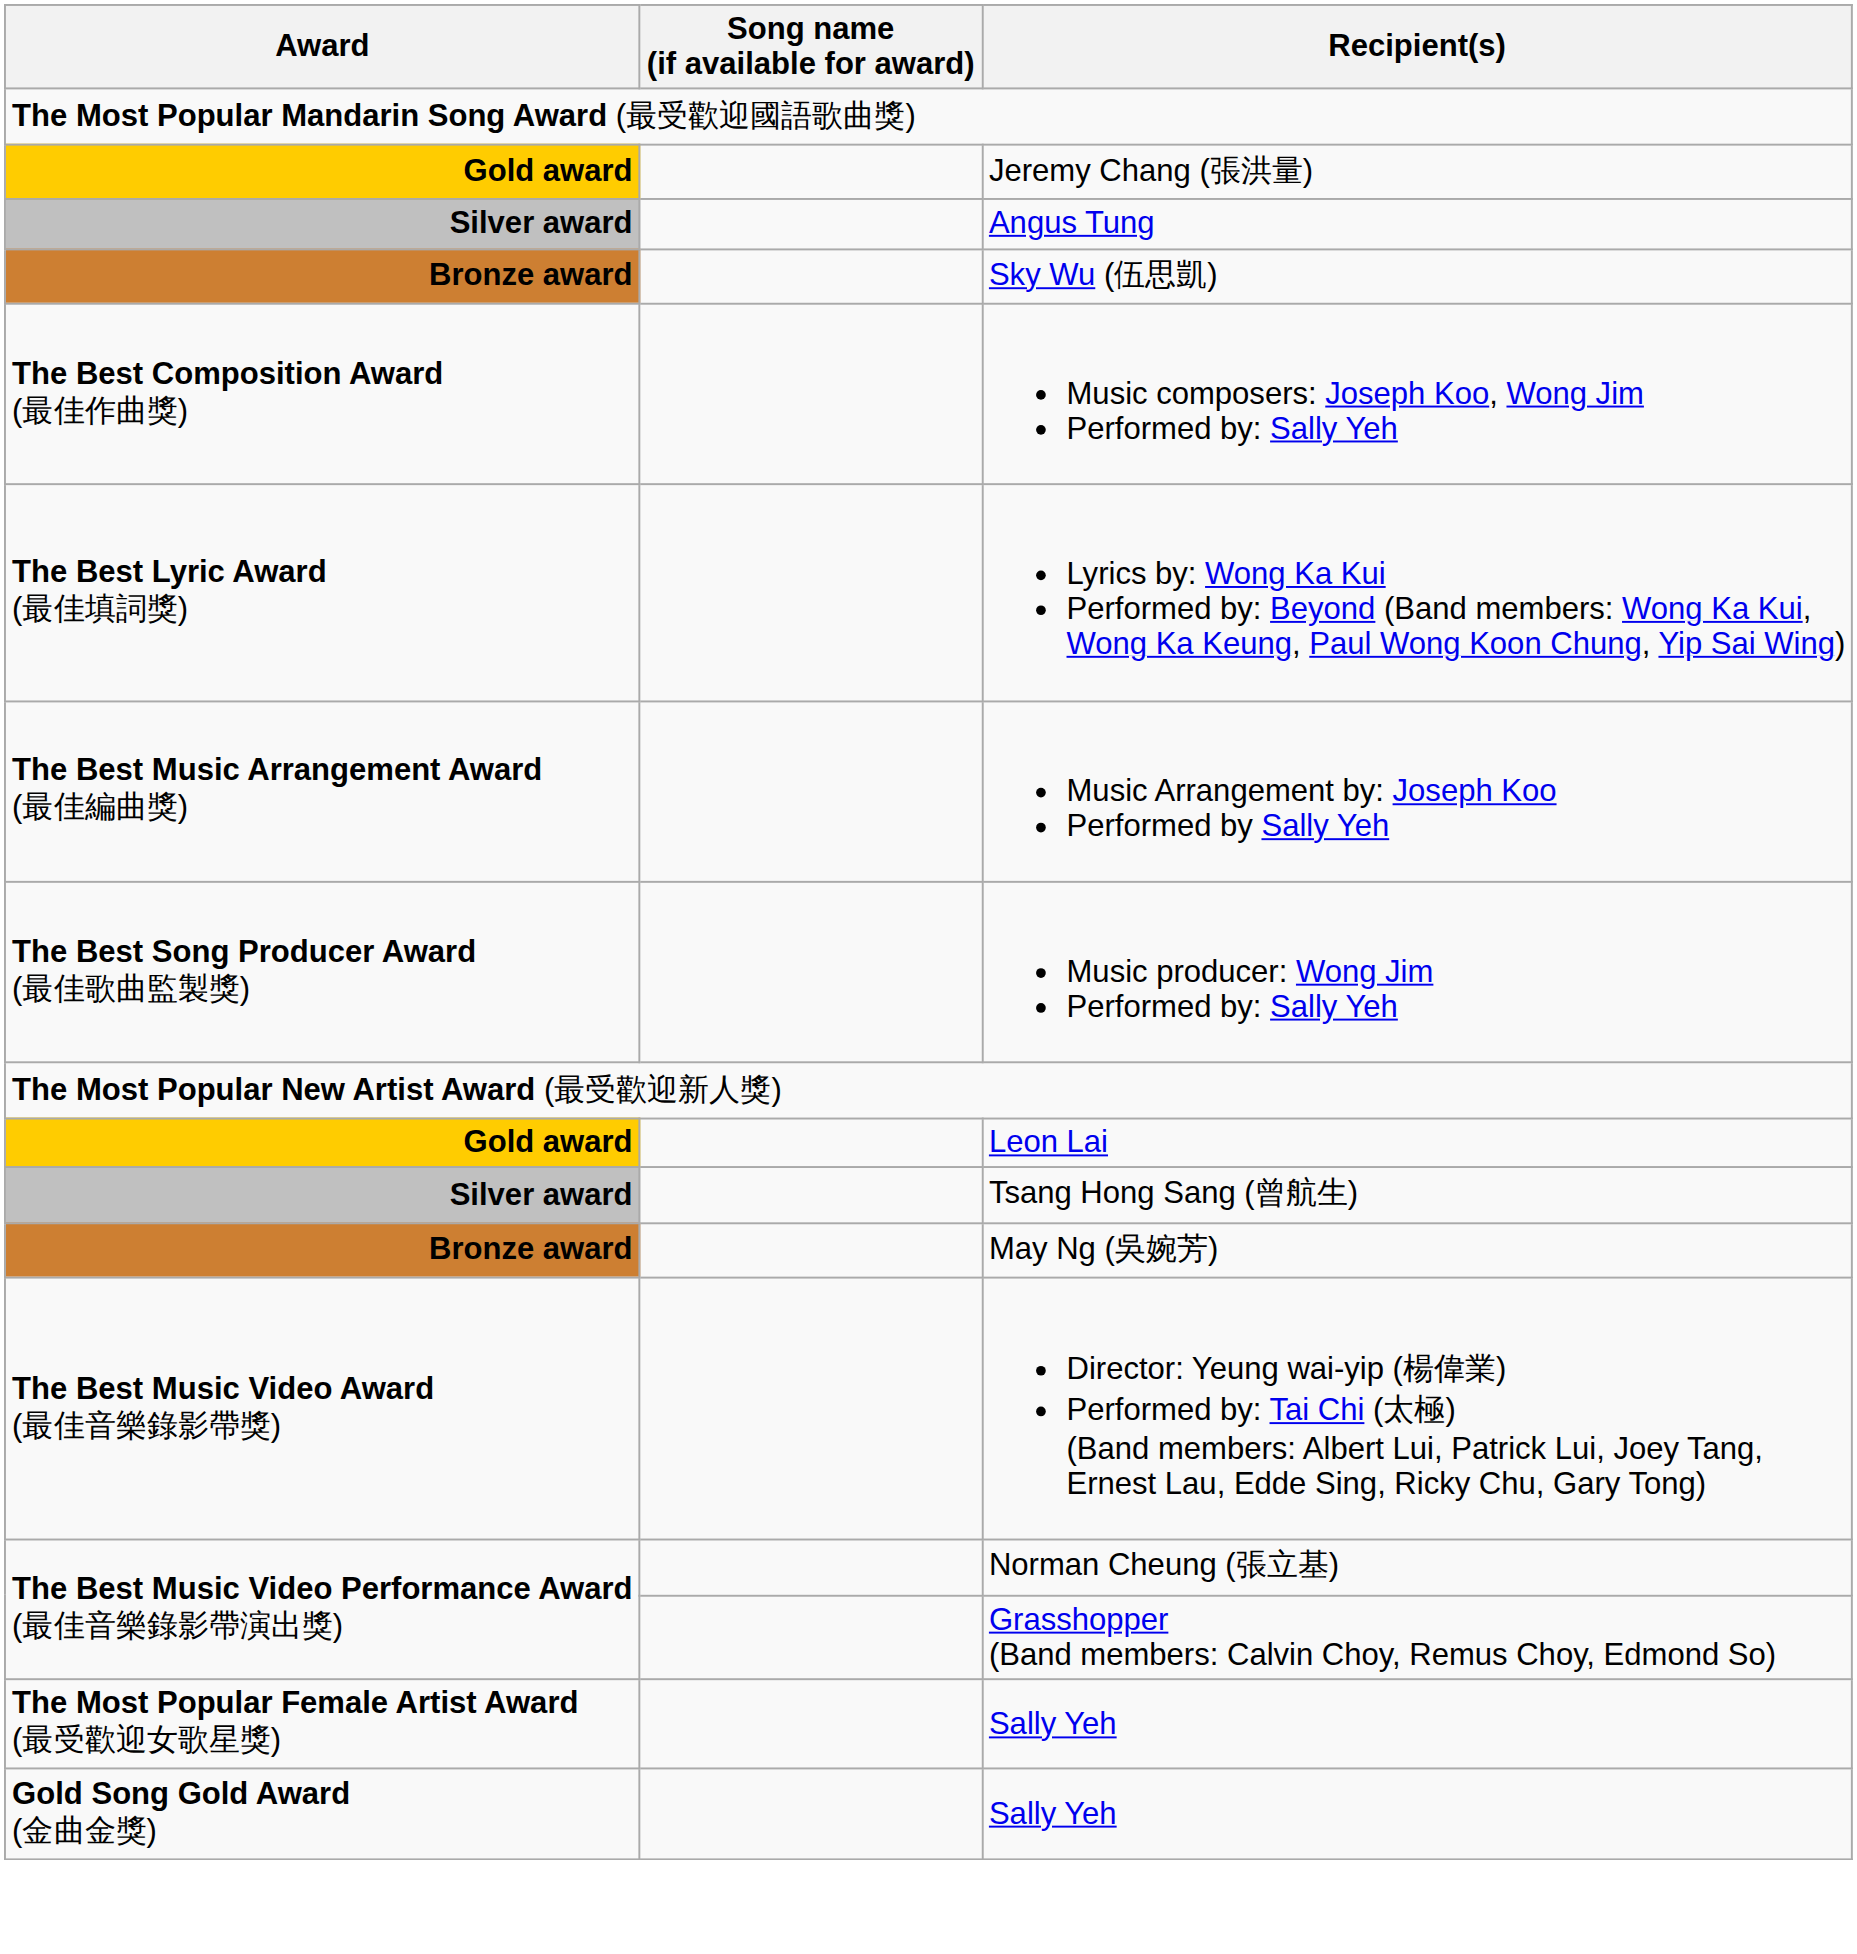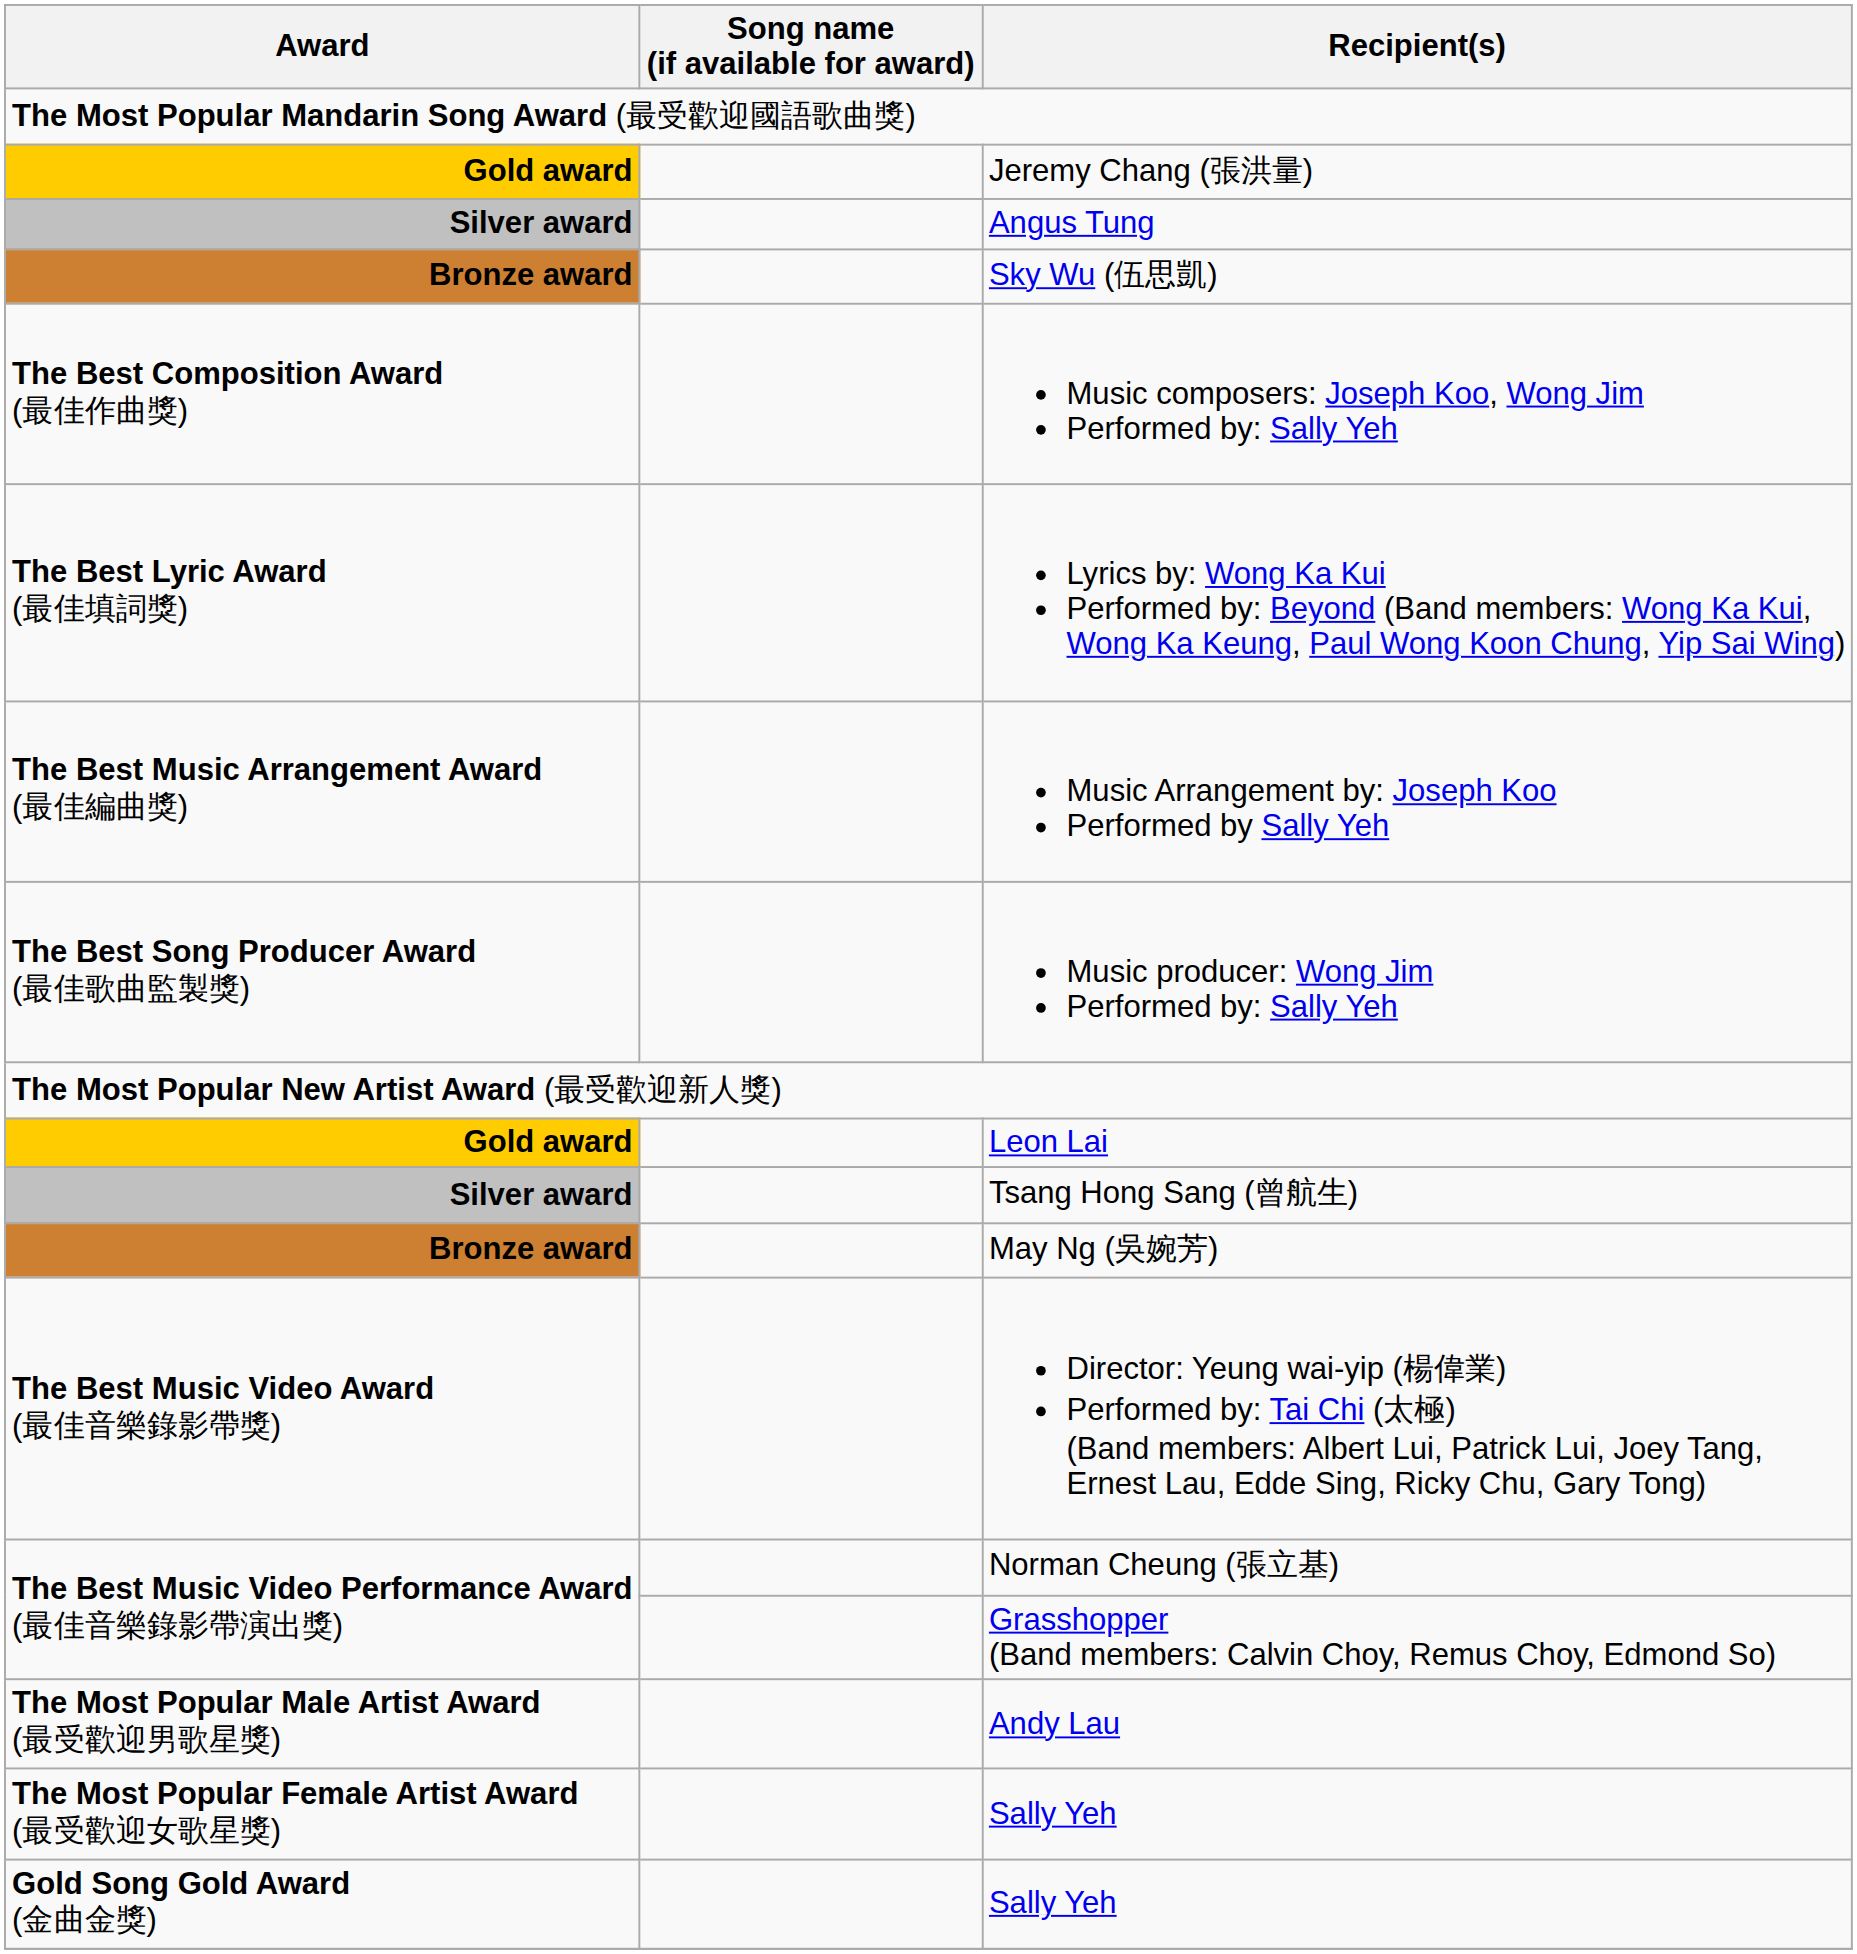+ row: The Most Popular Male Artist Award (最受歡迎男歌星獎) | Andy Lau
